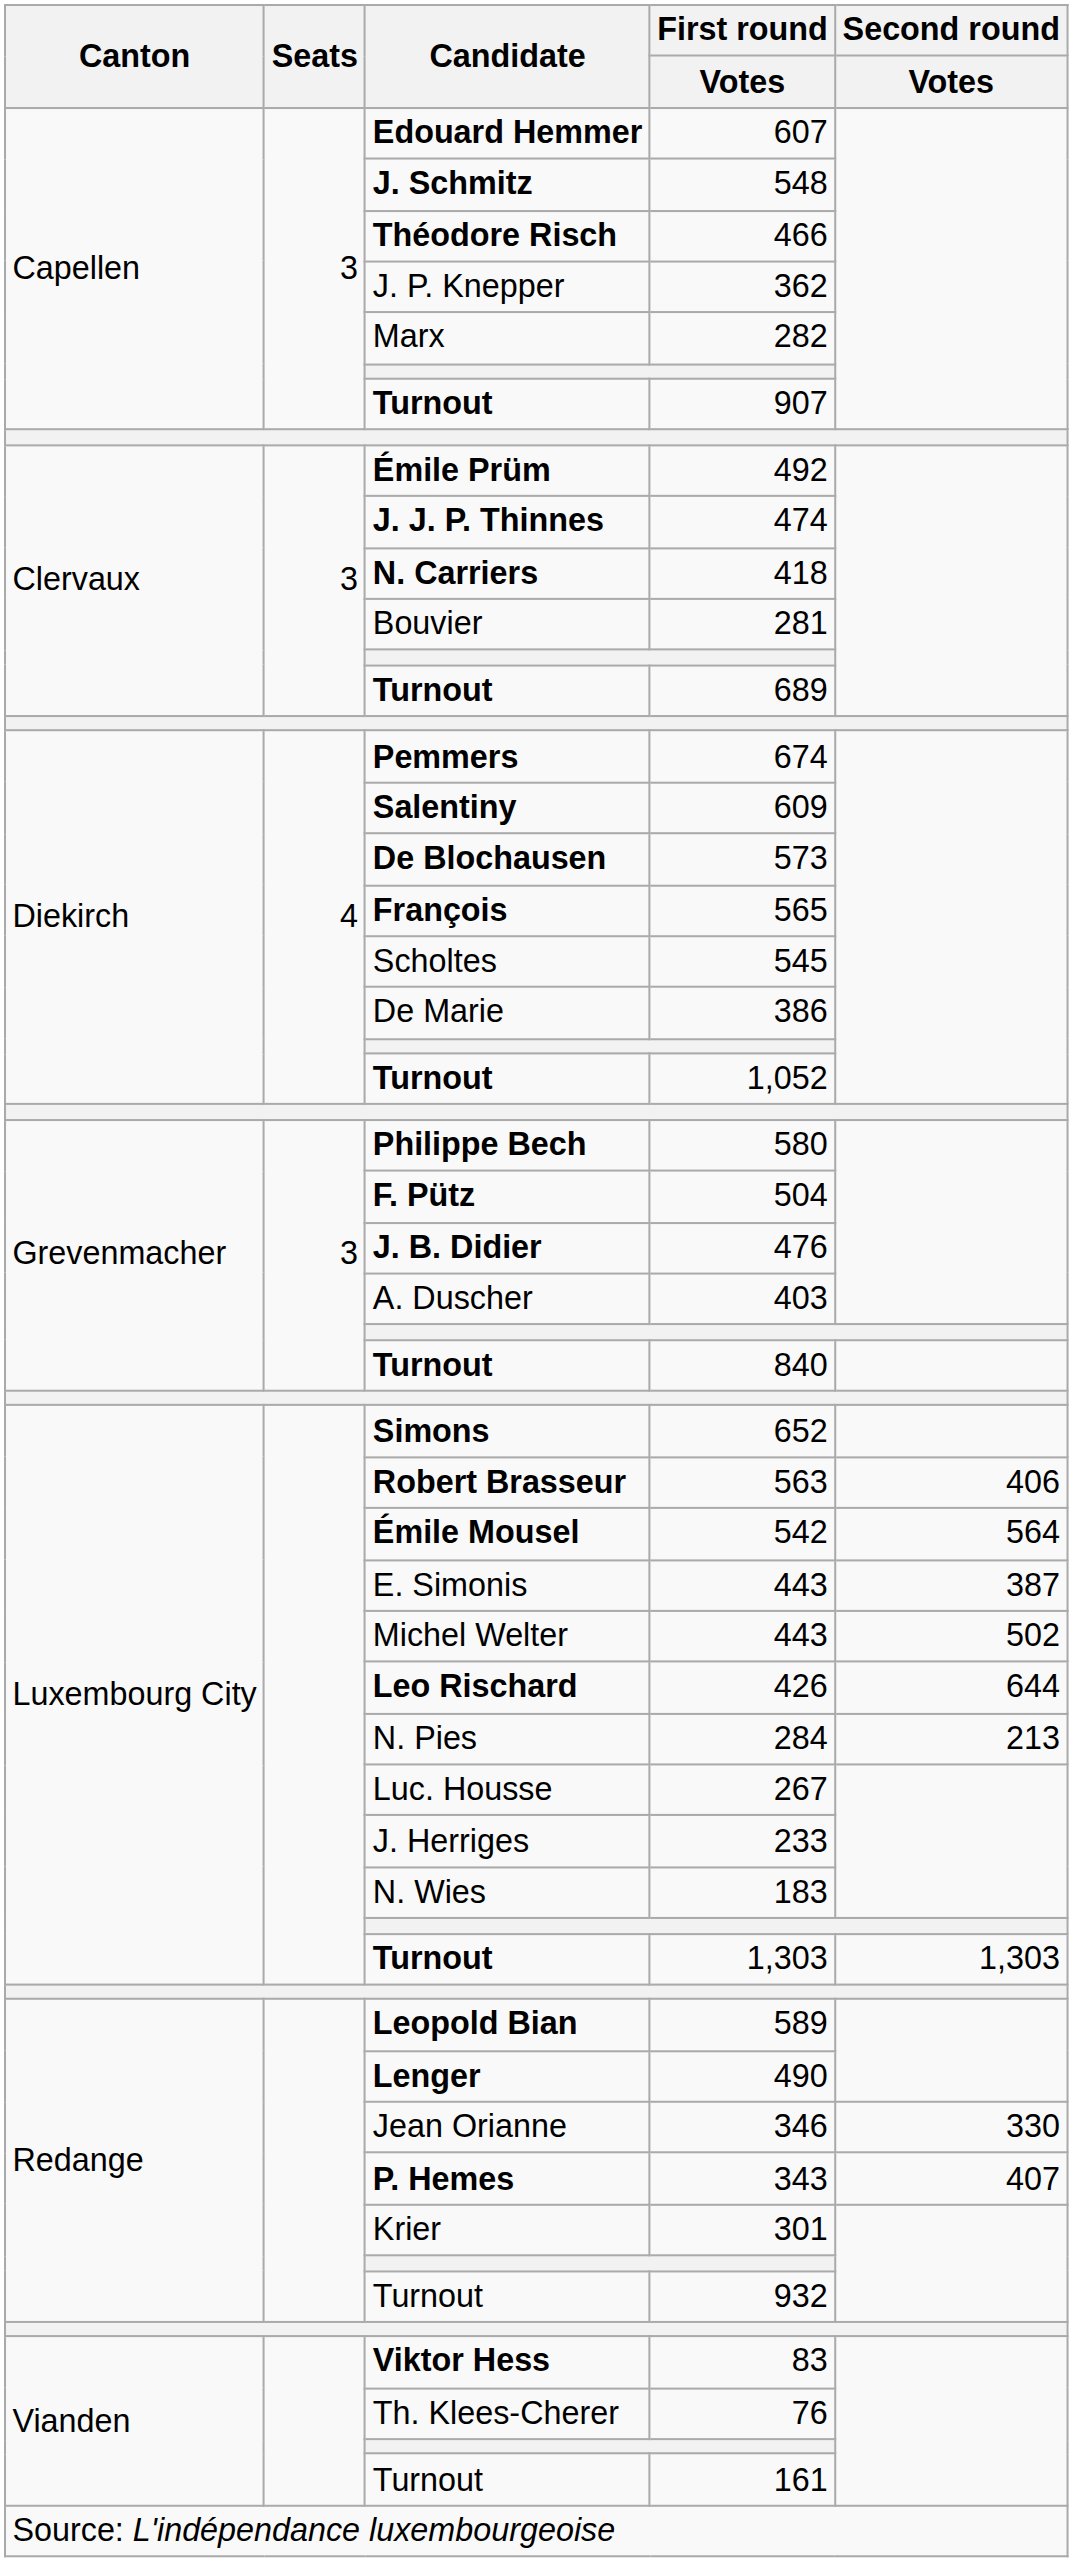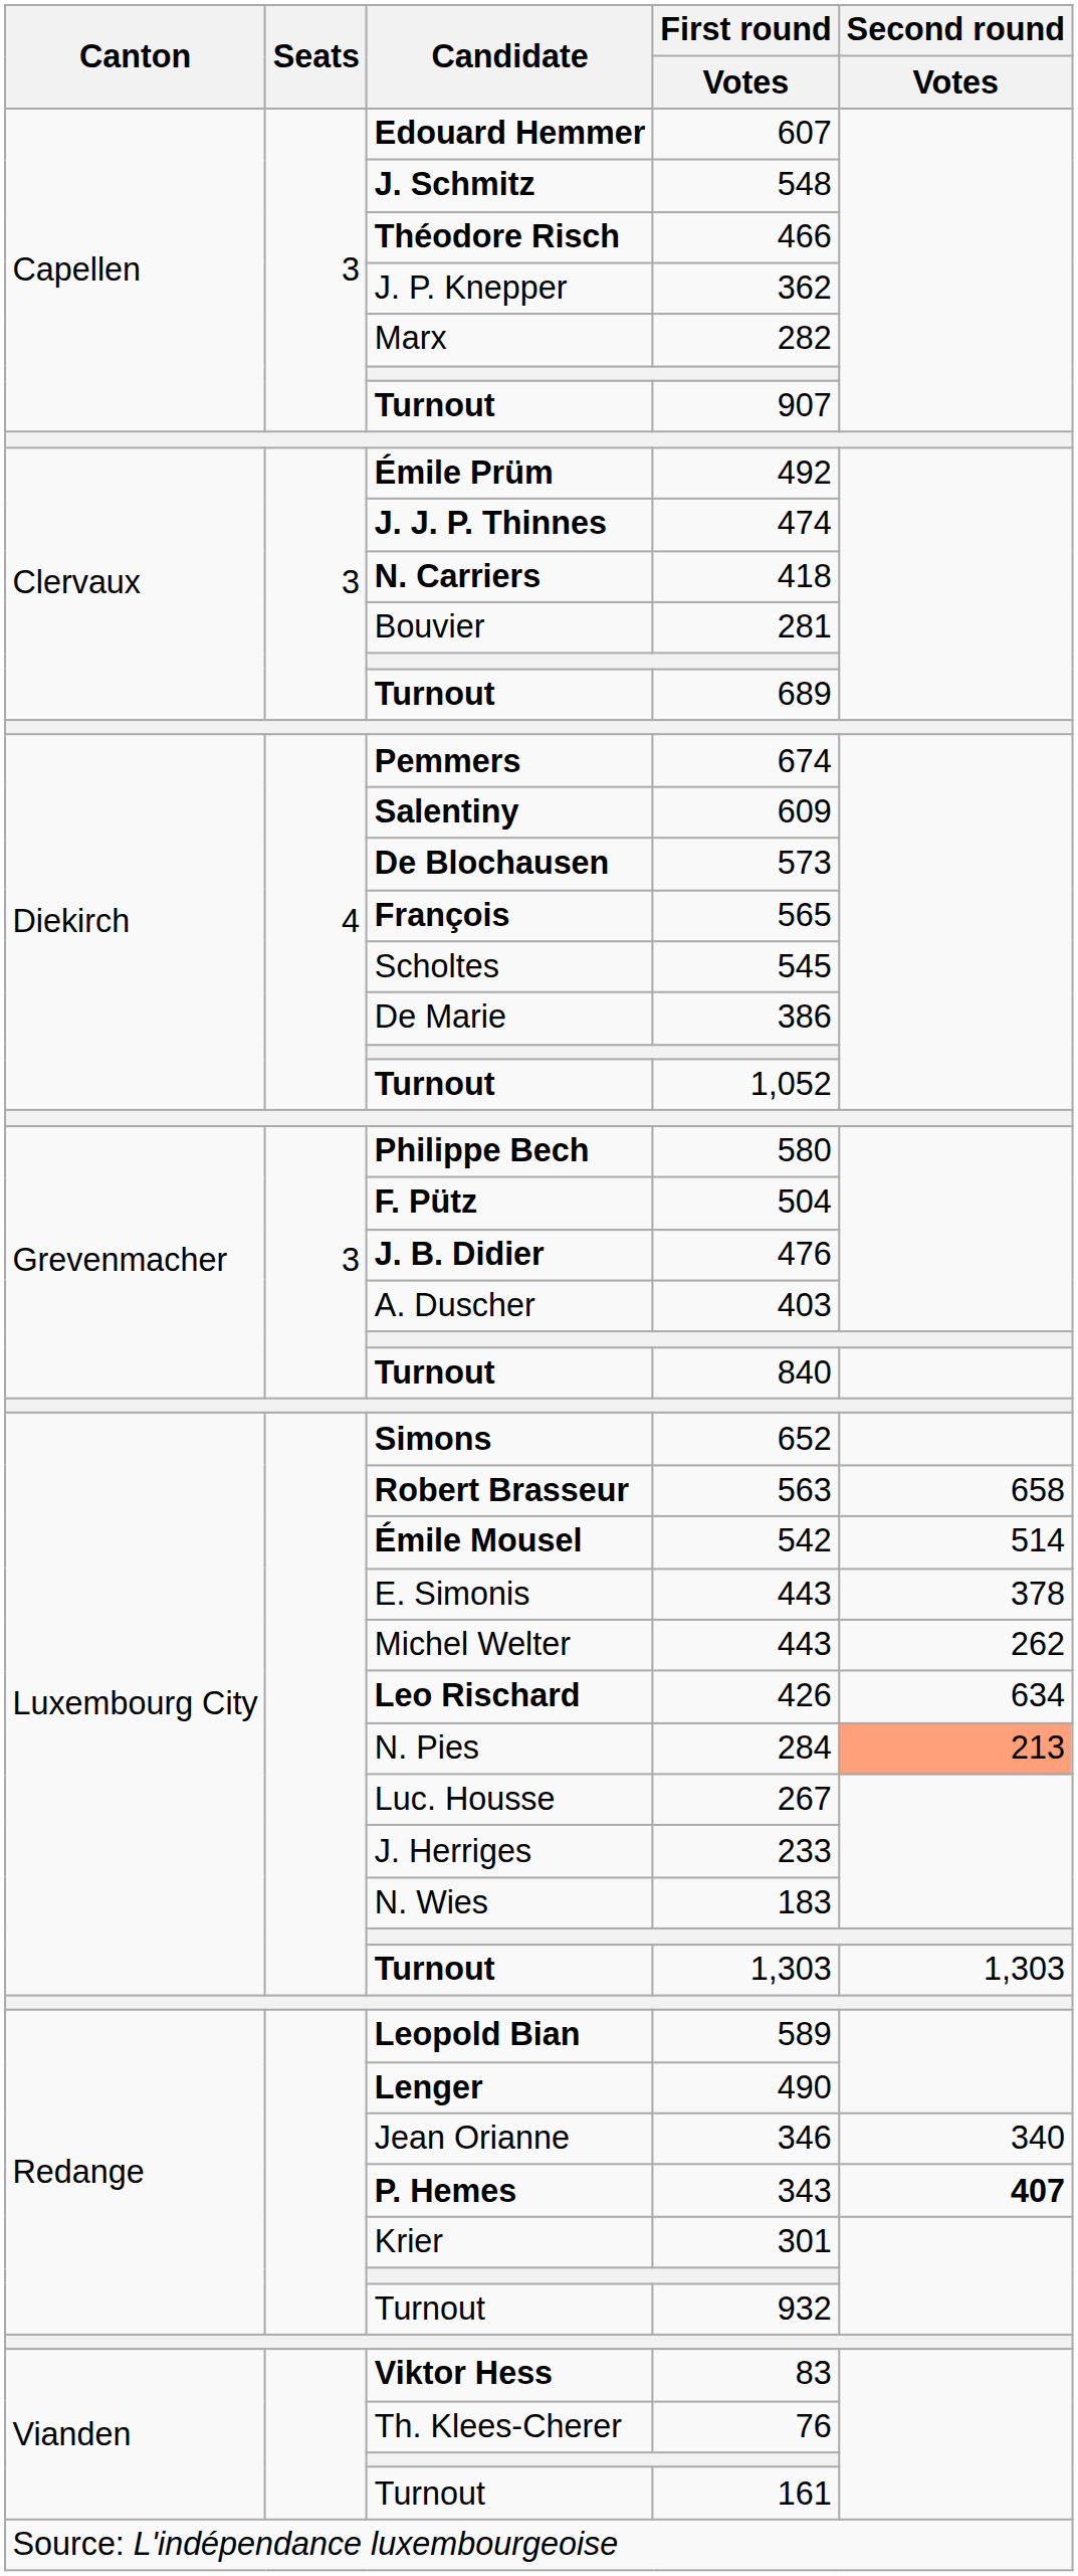563 | Second round / Votes: 406 -> 658
542 | Second round / Votes: 564 -> 514
E. Simonis / 443 | Second round / Votes: 387 -> 378
Michel Welter / 443 | Second round / Votes: 502 -> 262
426 | Second round / Votes: 644 -> 634
284 | Second round / Votes: no background -> lightsalmon background
346 | Second round / Votes: 330 -> 340
343 | Second round / Votes: normal -> bold
